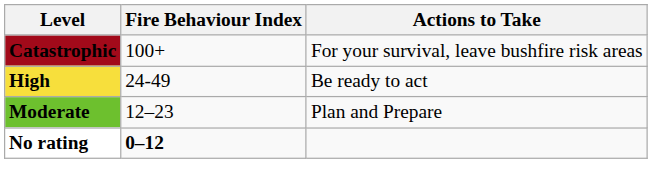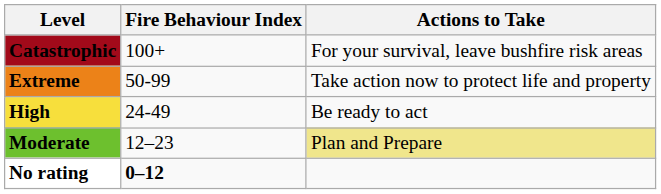+ row: Extreme | 50-99 | Take action now to protect life and property
Moderate | Actions to Take: no background -> khaki background
